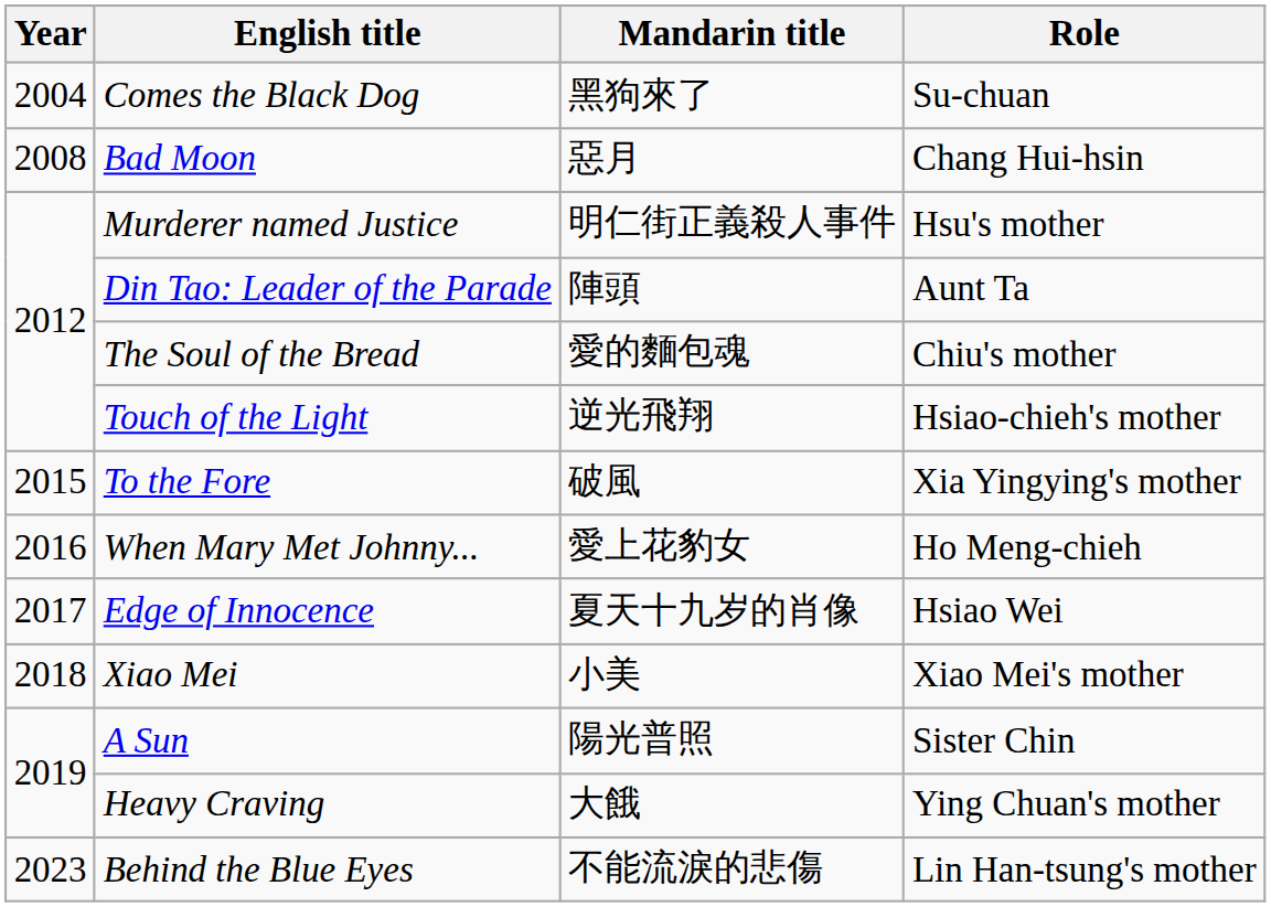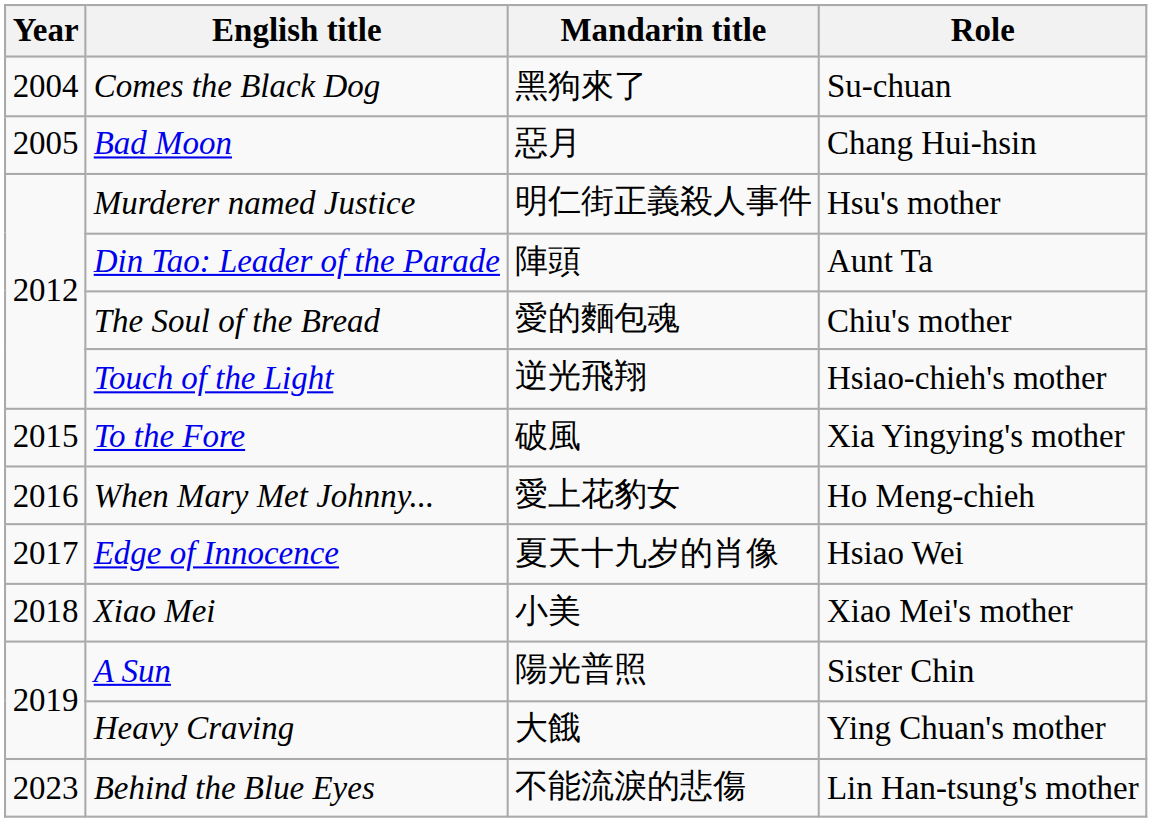Bad Moon | Year: 2008 -> 2005
